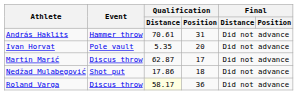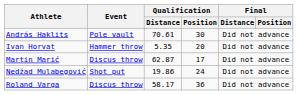András Haklits | Event: Hammer throw -> Pole vault
András Haklits | Qualification / Position: 31 -> 30
Ivan Horvat | Event: Pole vault -> Hammer throw
Nedžad Mulabegović | Qualification / Distance: 17.86 -> 19.86
Nedžad Mulabegović | Qualification / Position: 18 -> 24
Roland Varga | Qualification / Distance: lightyellow background -> no background
